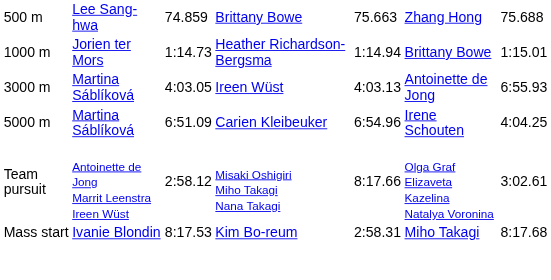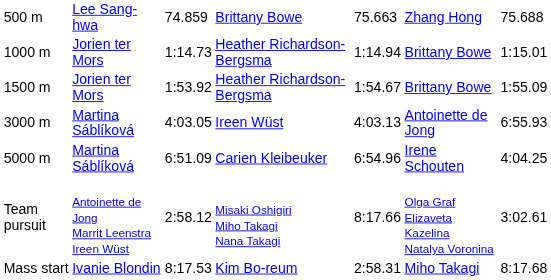+ row: 1500 m | Jorien ter Mors | 1:53.92 | Heather Richardson-Bergsma | 1:54.67 | Brittany Bowe | 1:55.09
